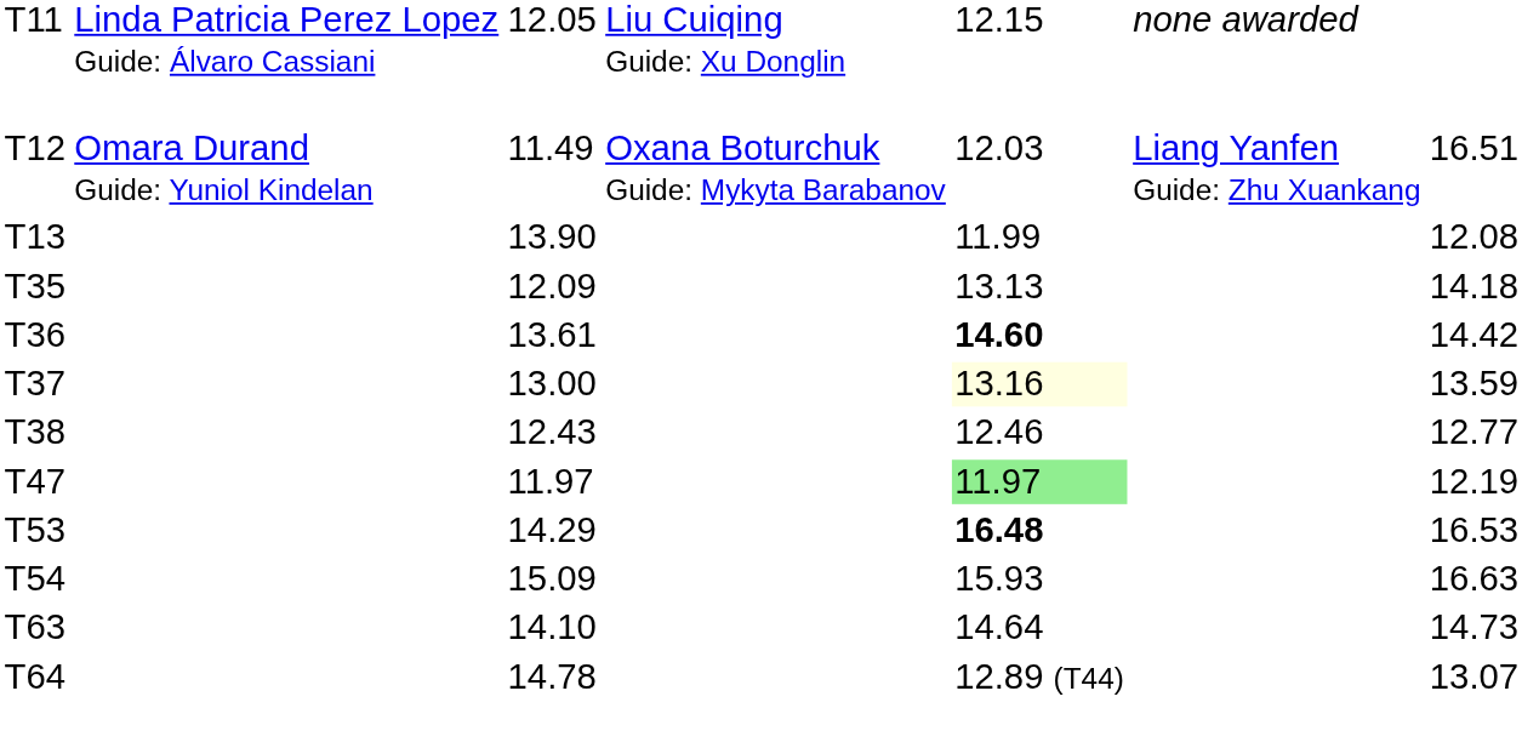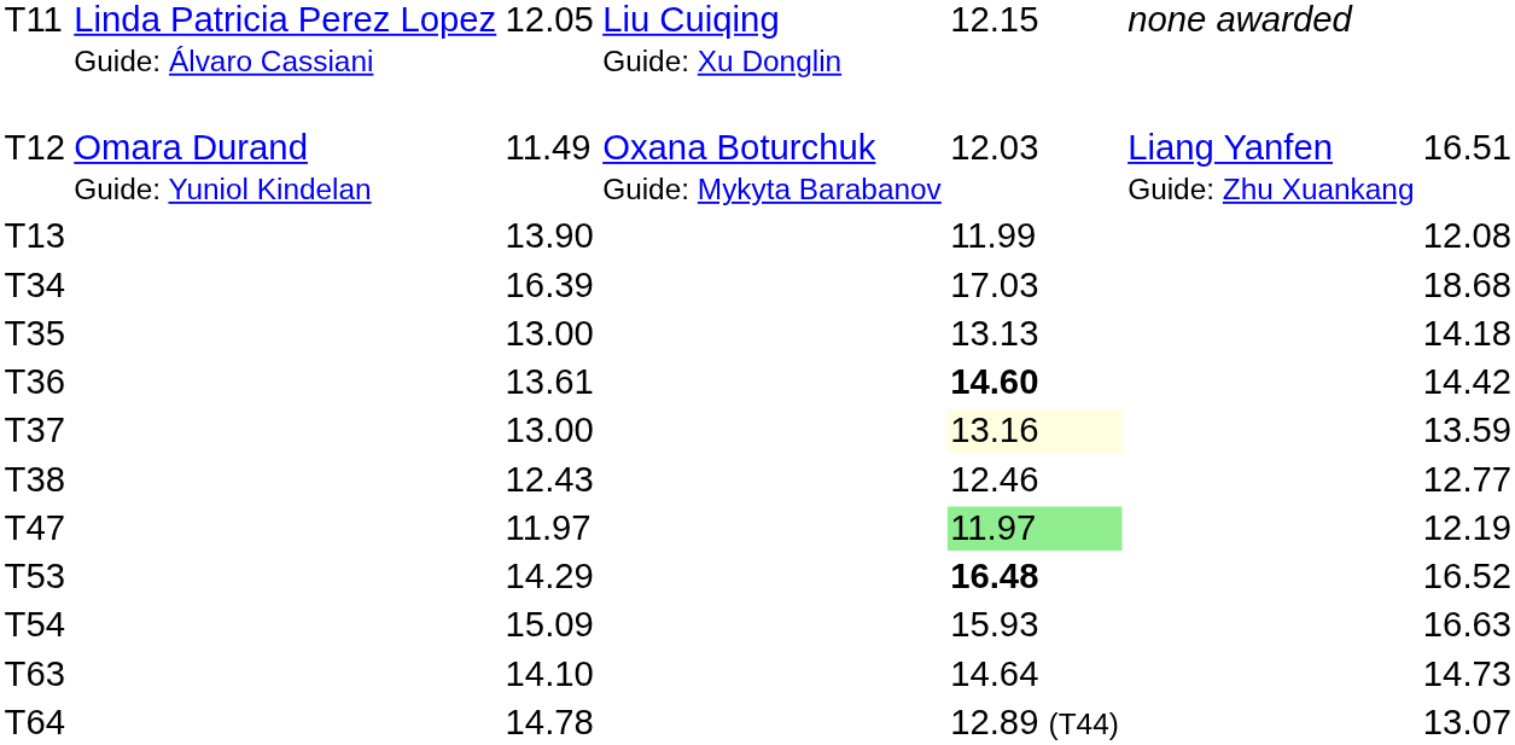+ row: T34 | 16.39 | 17.03 | 18.68
T35 | column 3: 12.09 -> 13.00
T53 | column 7: 16.53 -> 16.52
